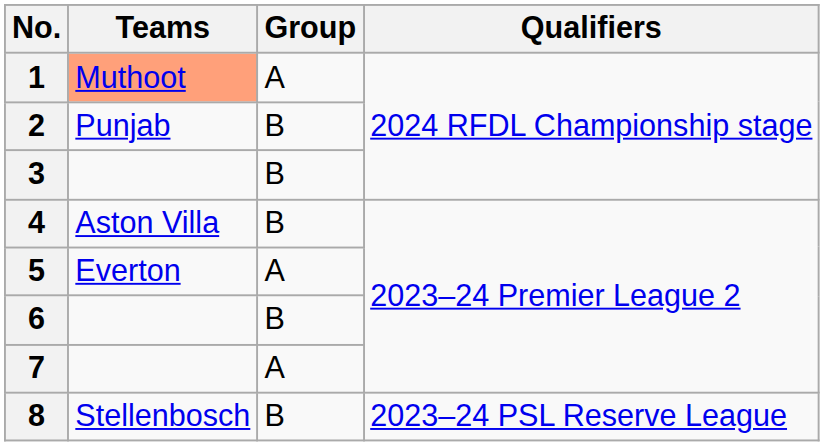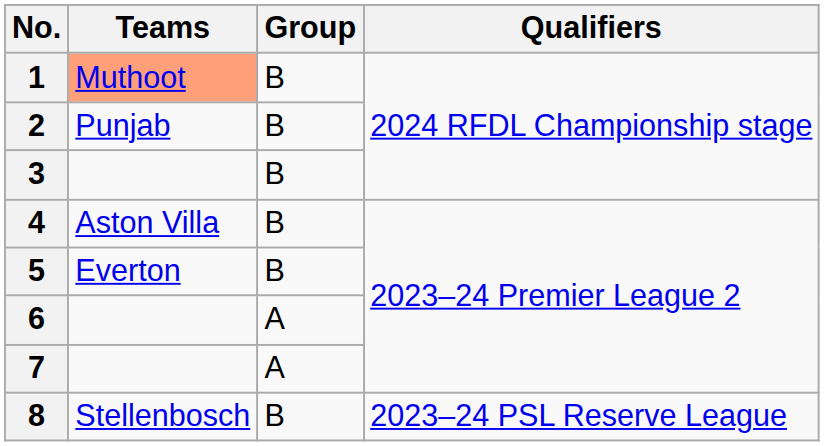1 | Group: A -> B
5 | Group: A -> B
6 | Group: B -> A
